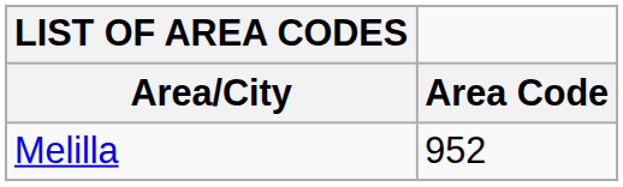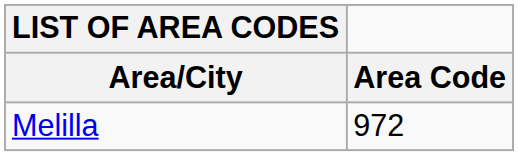Melilla | Area Code: 952 -> 972
